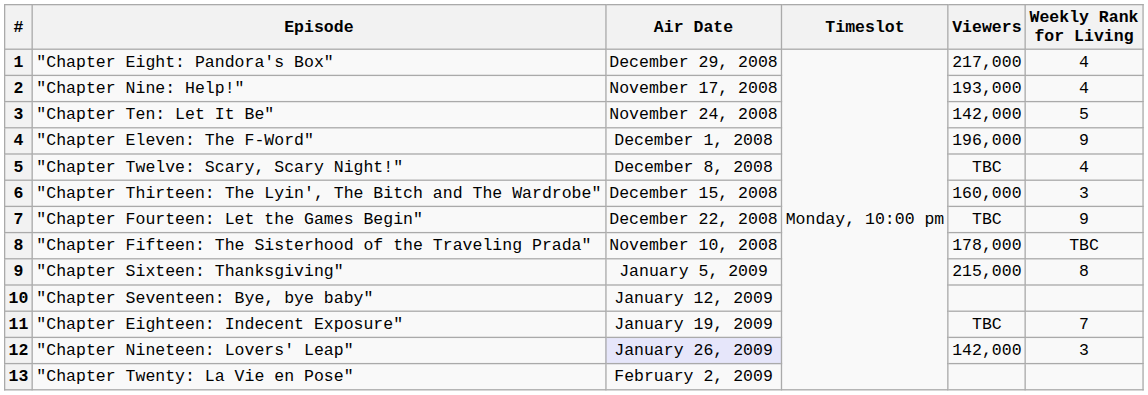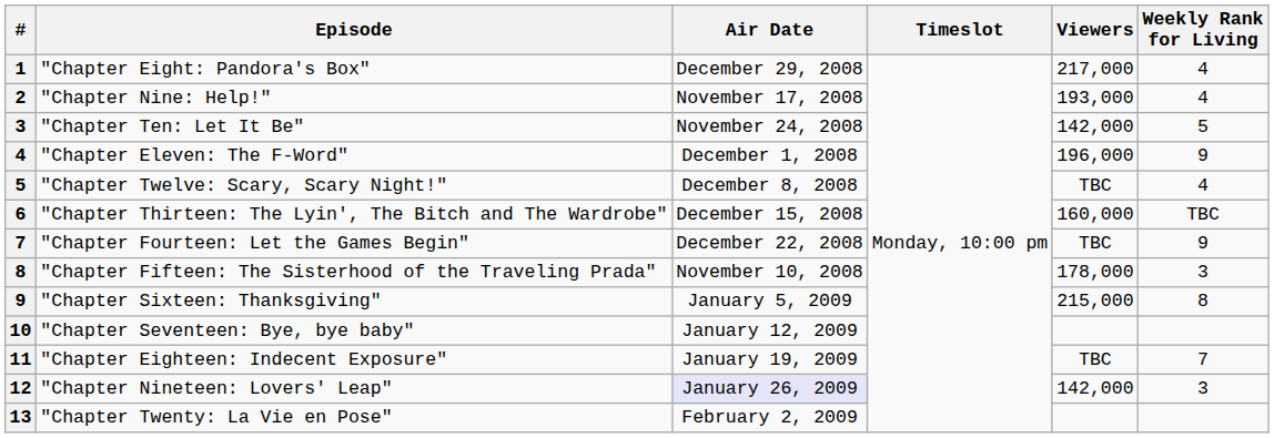"Chapter Thirteen: The Lyin', The Bitch and The Wardrobe" | Weekly Rank for Living: 3 -> TBC
"Chapter Fifteen: The Sisterhood of the Traveling Prada" | Weekly Rank for Living: TBC -> 3
